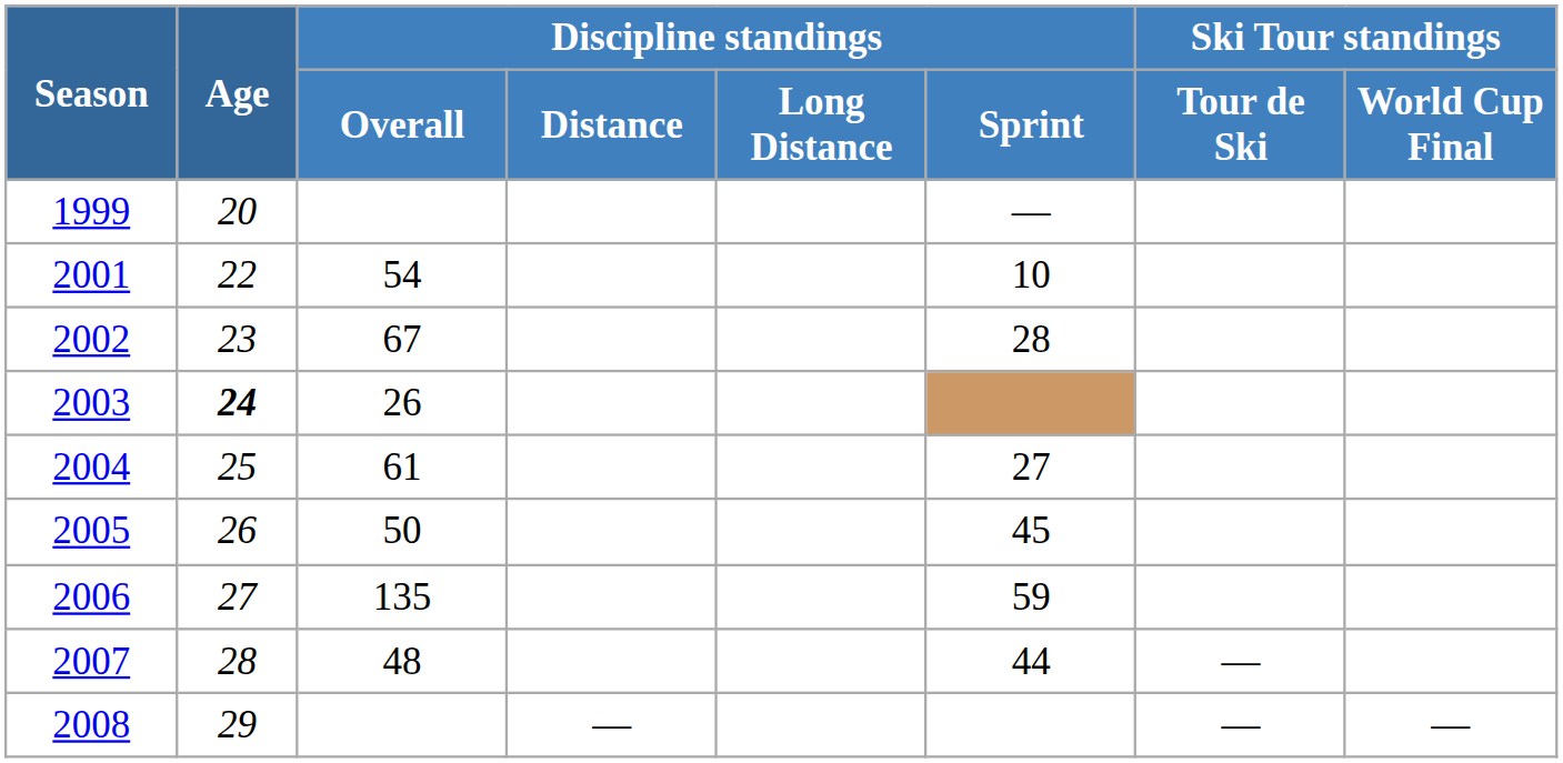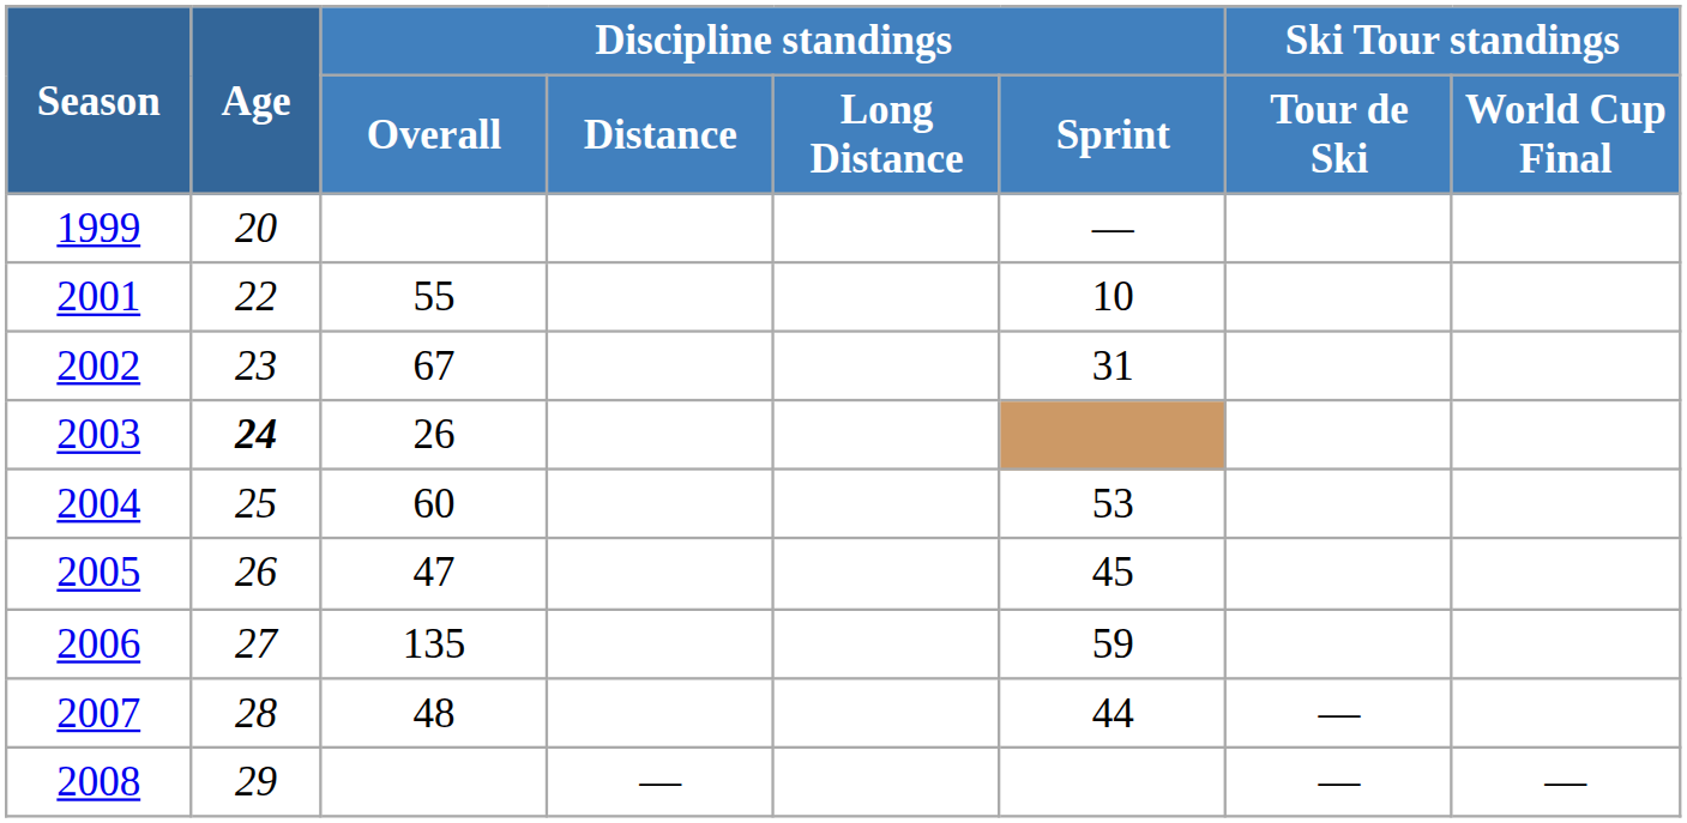2001 | Discipline standings / Overall: 54 -> 55
2002 | Discipline standings / Sprint: 28 -> 31
2004 | Discipline standings / Overall: 61 -> 60
2004 | Discipline standings / Sprint: 27 -> 53
2005 | Discipline standings / Overall: 50 -> 47
